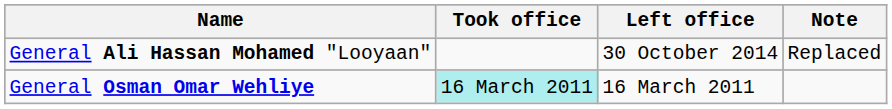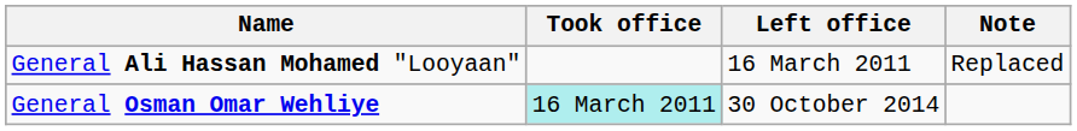General Ali Hassan Mohamed "Looyaan" | Left office: 30 October 2014 -> 16 March 2011
General Osman Omar Wehliye | Left office: 16 March 2011 -> 30 October 2014
